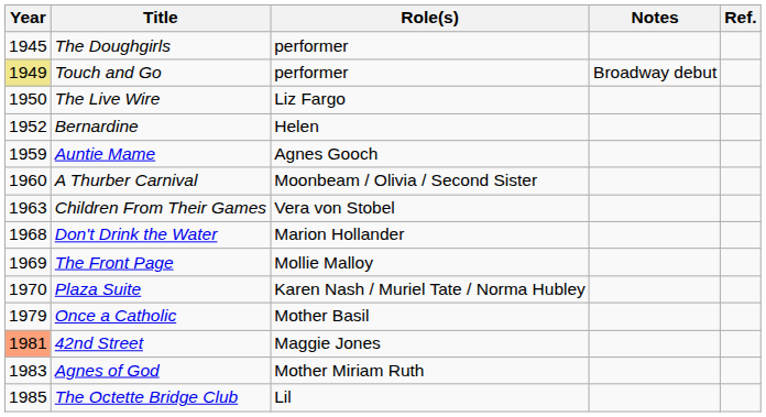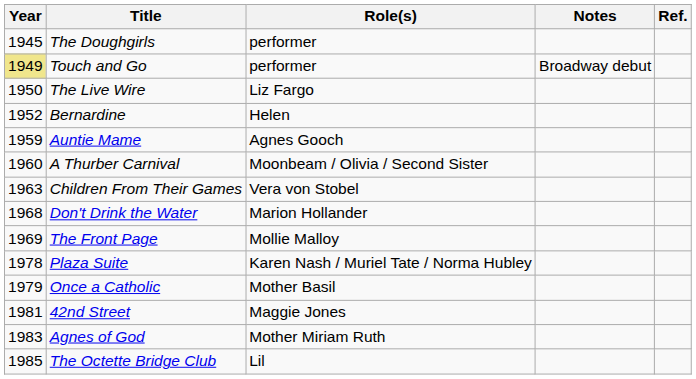Plaza Suite | Year: 1970 -> 1978
42nd Street | Year: lightsalmon background -> no background
